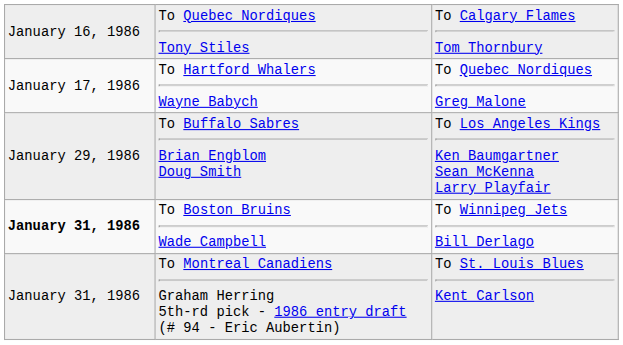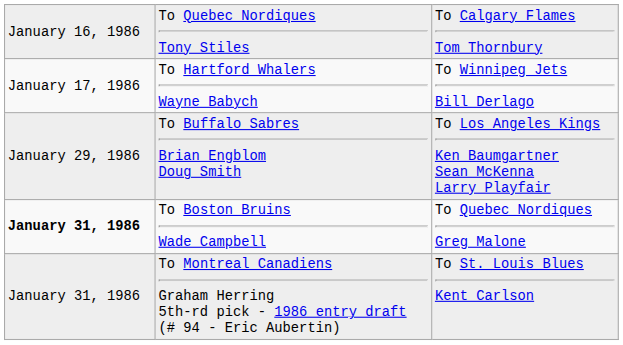To Hartford Whalers Wayne Babych | column 3: To Quebec Nordiques Greg Malone -> To Winnipeg Jets Bill Derlago
To Boston Bruins Wade Campbell | column 3: To Winnipeg Jets Bill Derlago -> To Quebec Nordiques Greg Malone
